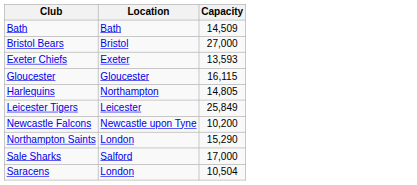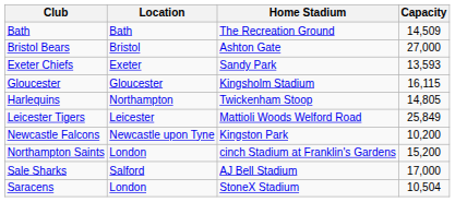+ column: Home Stadium | The Recreation Ground | Ashton Gate | Sandy Park | Kingsholm Stadium | Twickenham Stoop | Mattioli Woods Welford Road | Kingston Park | cinch Stadium at Franklin's Gardens | AJ Bell Stadium | StoneX Stadium
Northampton Saints | Capacity: 15,290 -> 15,200
